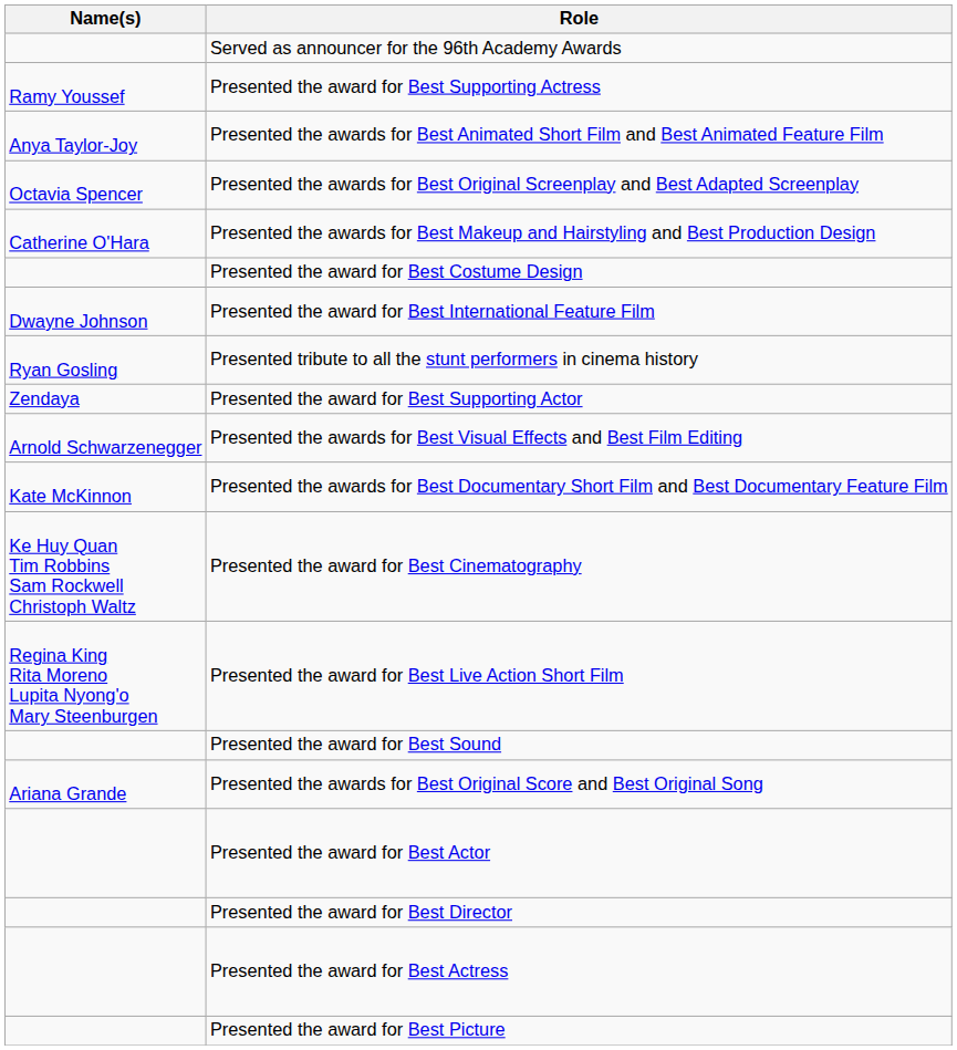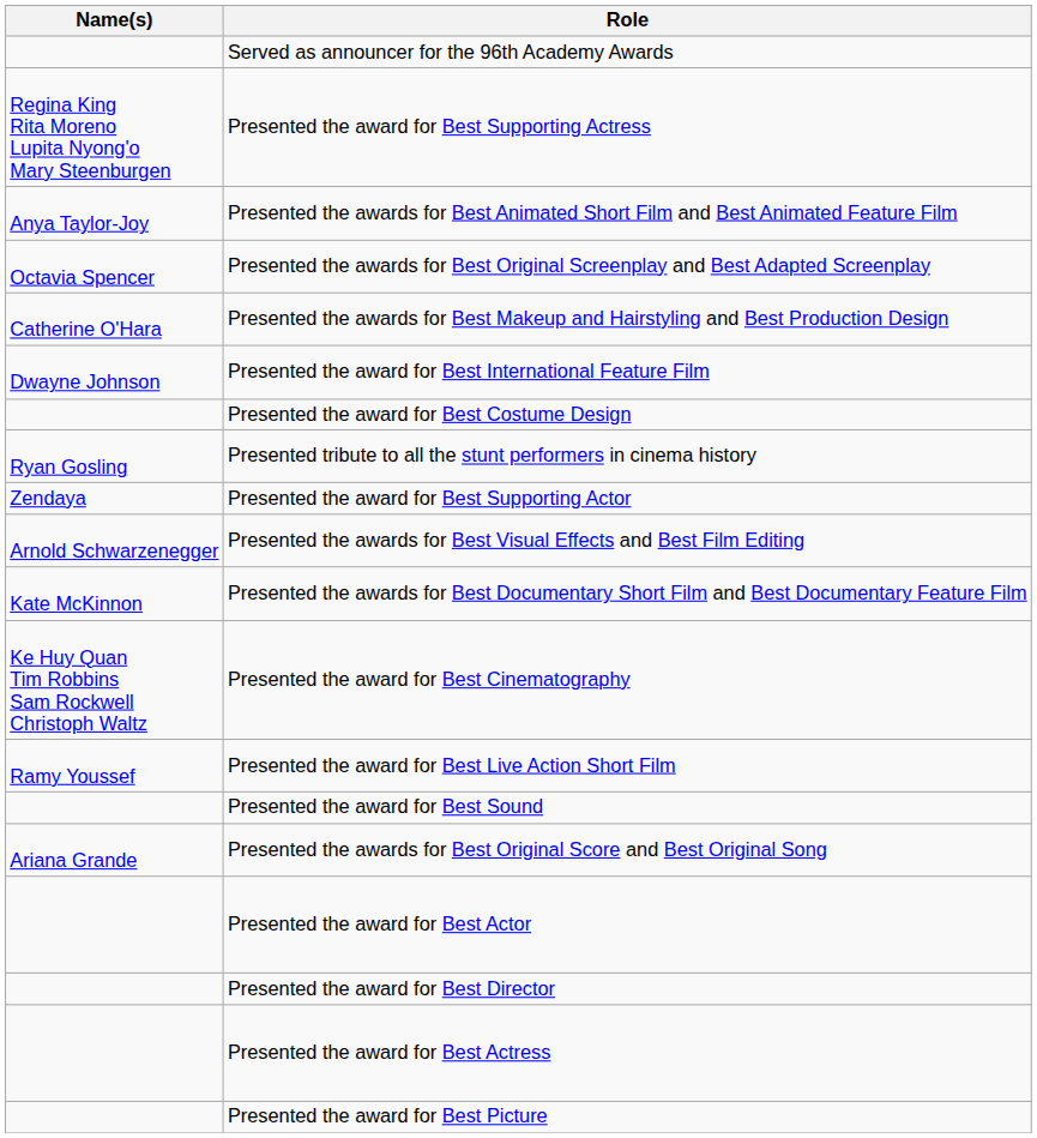Presented the award for Best Supporting Actress | Name(s): Ramy Youssef -> Regina King Rita Moreno Lupita Nyong'o Mary Steenburgen
rows swapped: Presented the award for Best Costume Design <-> Presented the award for Best International Feature Film
Presented the award for Best Live Action Short Film | Name(s): Regina King Rita Moreno Lupita Nyong'o Mary Steenburgen -> Ramy Youssef
